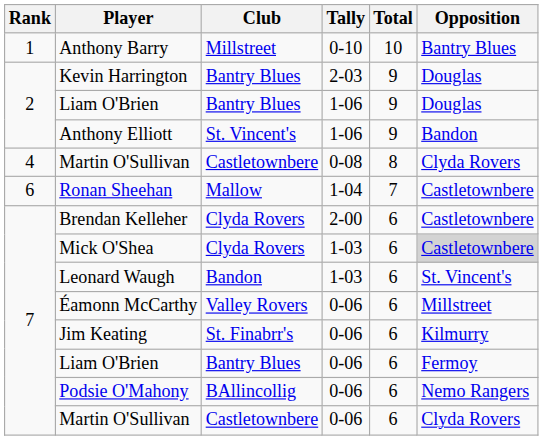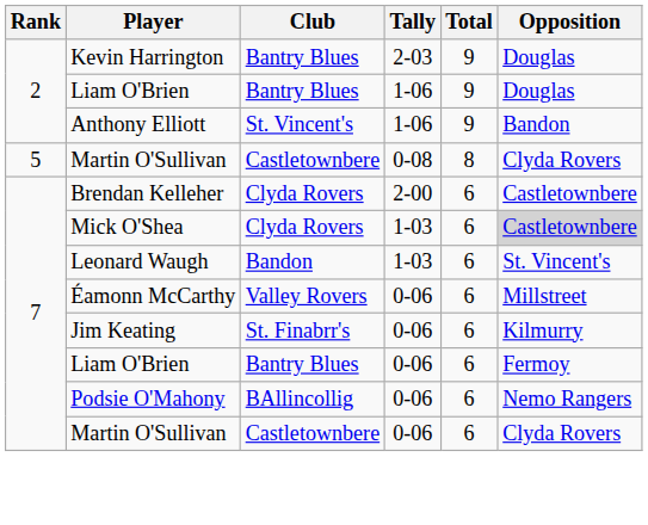- row: 1 | Anthony Barry | Millstreet | 0-10 | 10 | Bantry Blues
Martin O'Sullivan / 0-08 | Rank: 4 -> 5
- row: 6 | Ronan Sheehan | Mallow | 1-04 | 7 | Castletownbere
